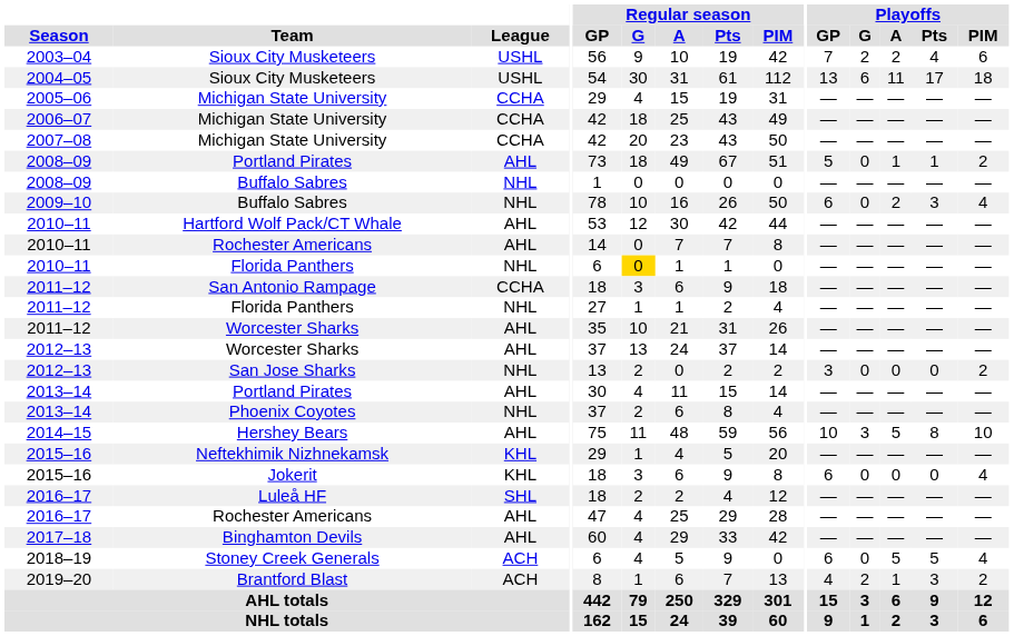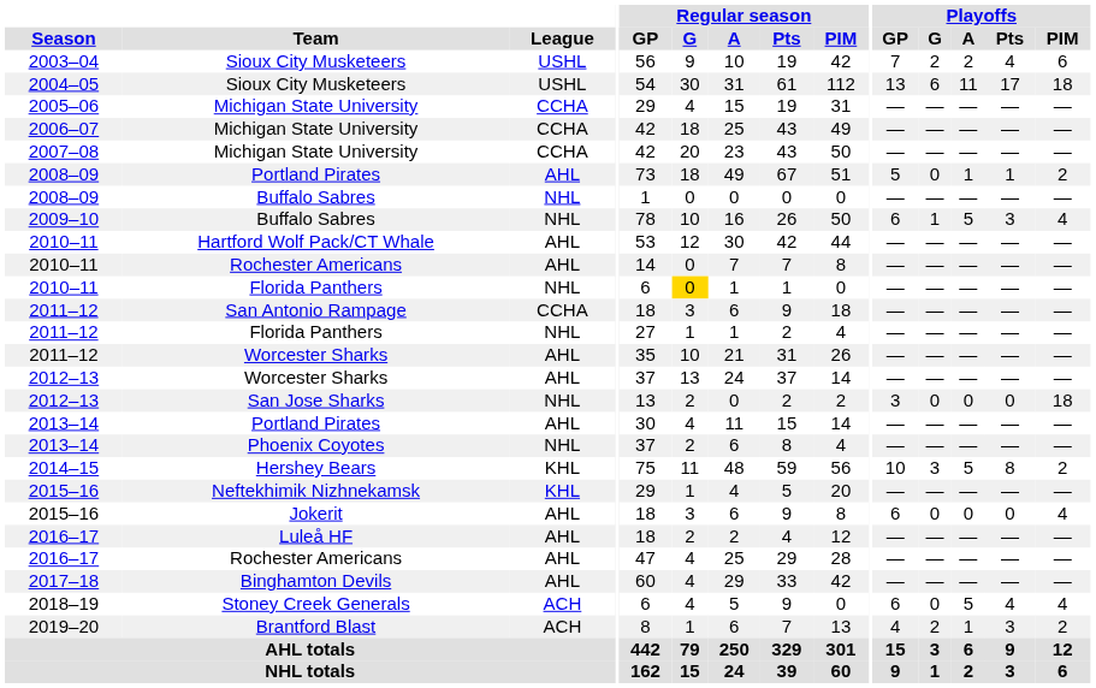2009–10 / Buffalo Sabres | Playoffs / G: 0 -> 1
2009–10 / Buffalo Sabres | Playoffs / A: 2 -> 5
San Jose Sharks | Playoffs / PIM: 2 -> 18
Hershey Bears | League: AHL -> KHL
Hershey Bears | Playoffs / PIM: 10 -> 2
Jokerit | League: KHL -> AHL
Luleå HF | League: SHL -> AHL
Stoney Creek Generals | Playoffs / Pts: 5 -> 4
